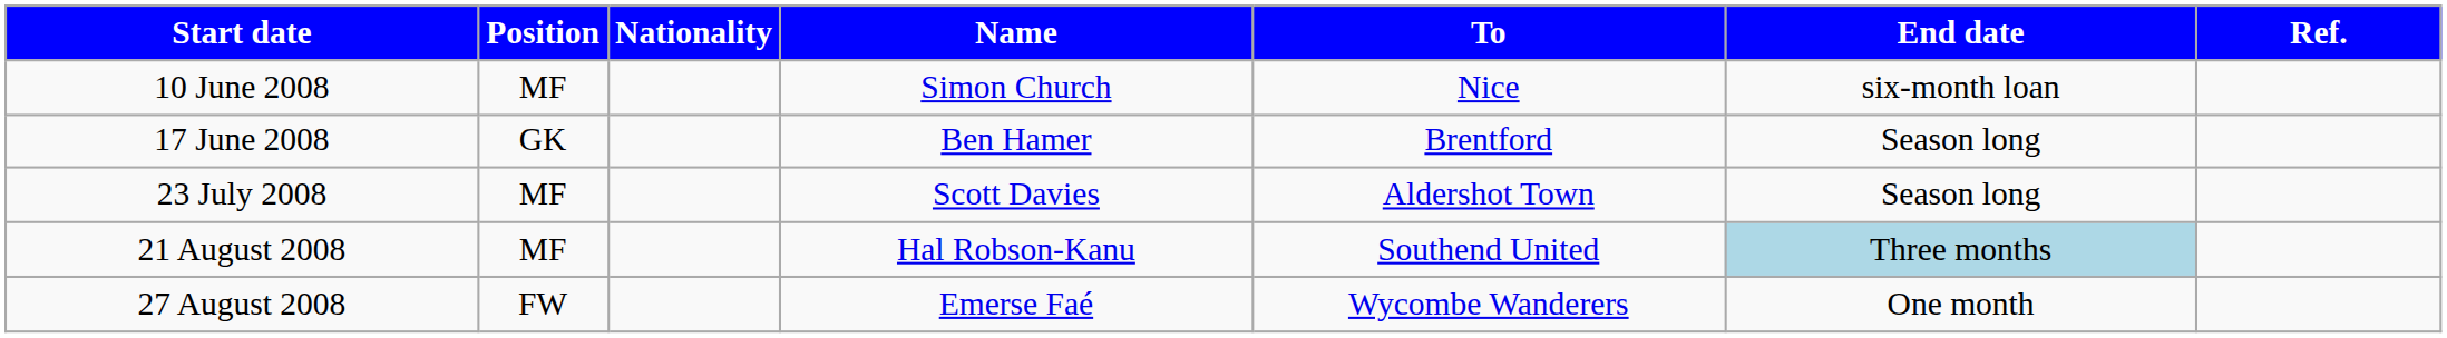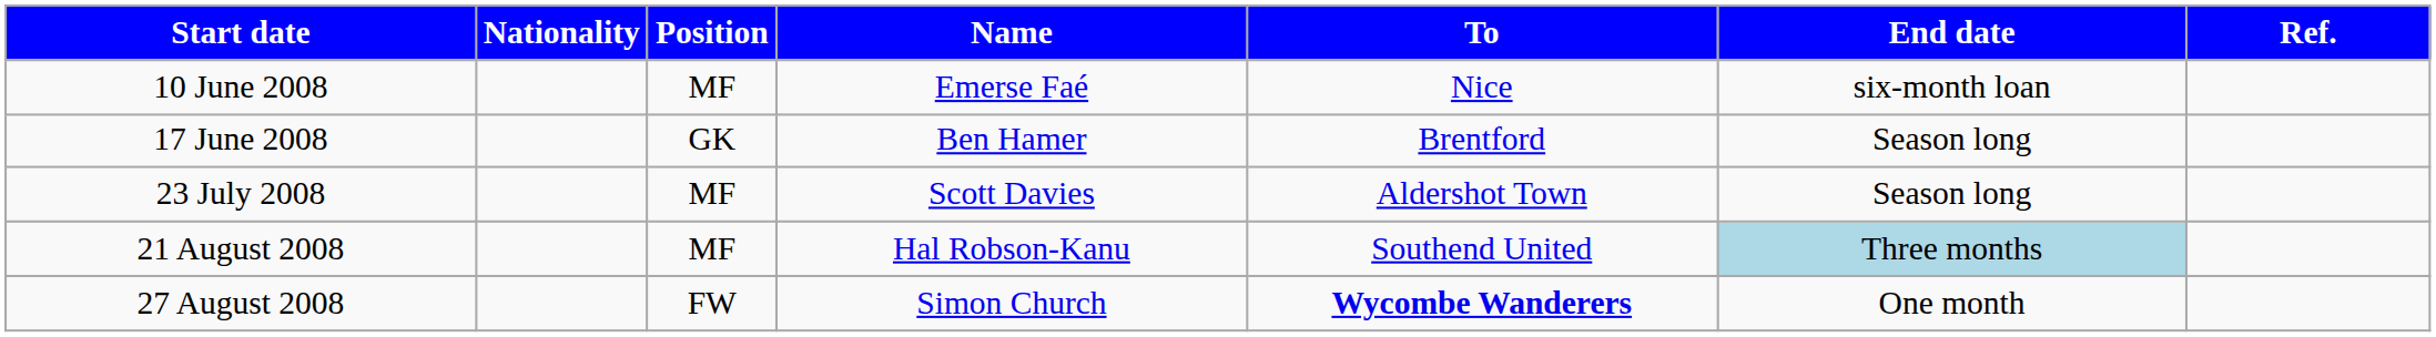columns swapped: Position <-> Nationality
10 June 2008 | Name: Simon Church -> Emerse Faé
27 August 2008 | Name: Emerse Faé -> Simon Church
27 August 2008 | To: normal -> bold
